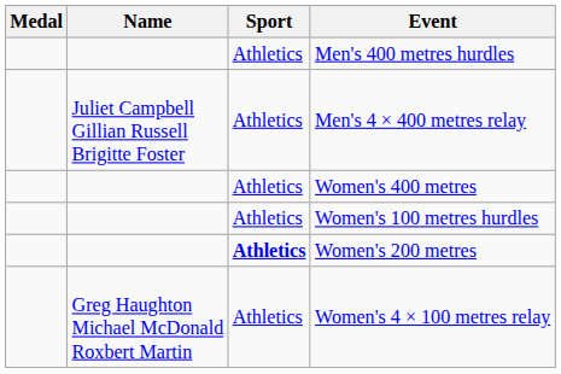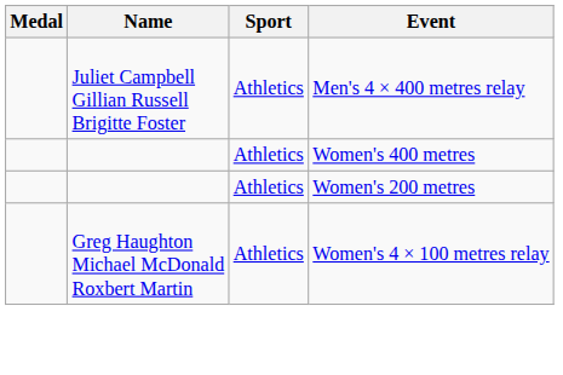- row: Athletics | Men's 400 metres hurdles
- row: Athletics | Women's 100 metres hurdles
Women's 200 metres | Sport: bold -> normal
